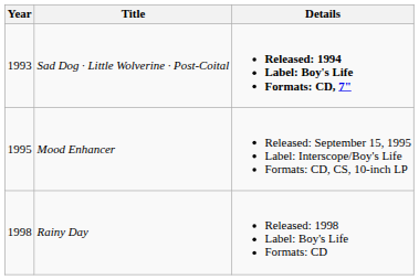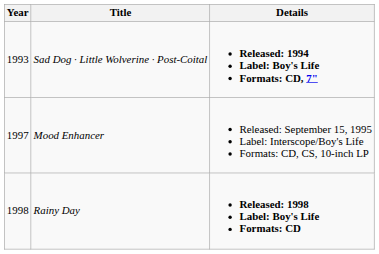Mood Enhancer | Year: 1995 -> 1997
Rainy Day | Details: normal -> bold
